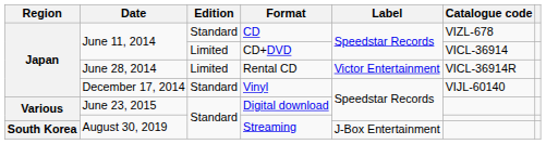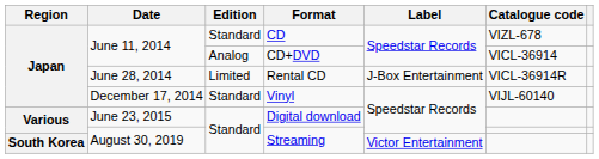CD+DVD | Edition: Limited -> Analog
Rental CD | Label: Victor Entertainment -> J-Box Entertainment
South Korea / Streaming | Label: J-Box Entertainment -> Victor Entertainment
